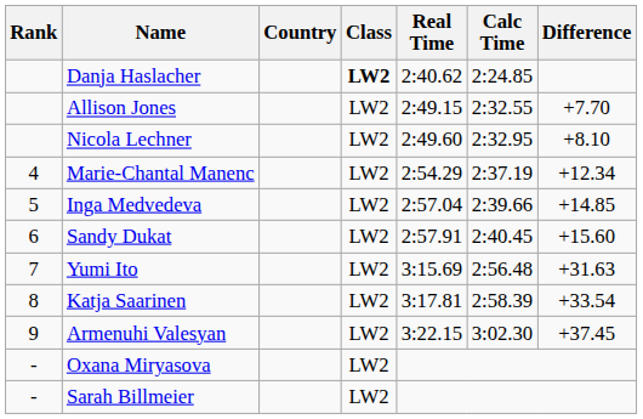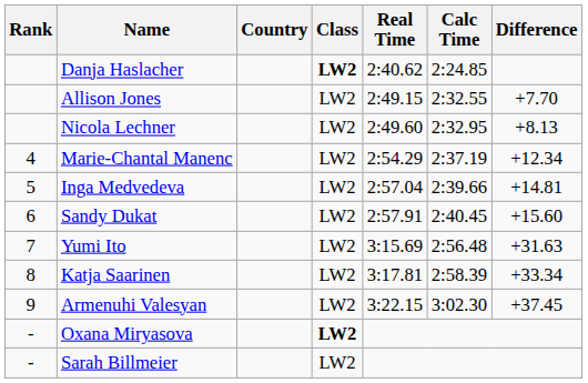Nicola Lechner | Difference: +8.10 -> +8.13
Inga Medvedeva | Difference: +14.85 -> +14.81
Katja Saarinen | Difference: +33.54 -> +33.34
Oxana Miryasova | Class: normal -> bold
